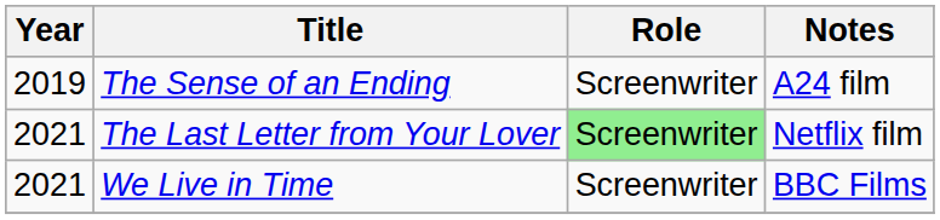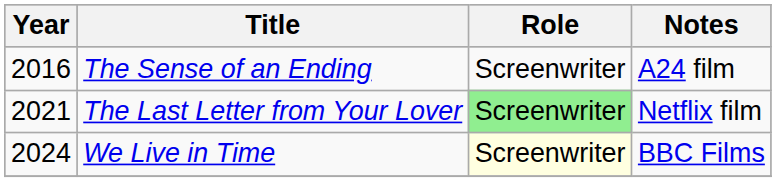The Sense of an Ending | Year: 2019 -> 2016
We Live in Time | Year: 2021 -> 2024
We Live in Time | Role: no background -> lightyellow background
